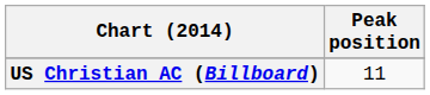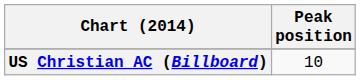US Christian AC (Billboard) | Peak position: 11 -> 10
